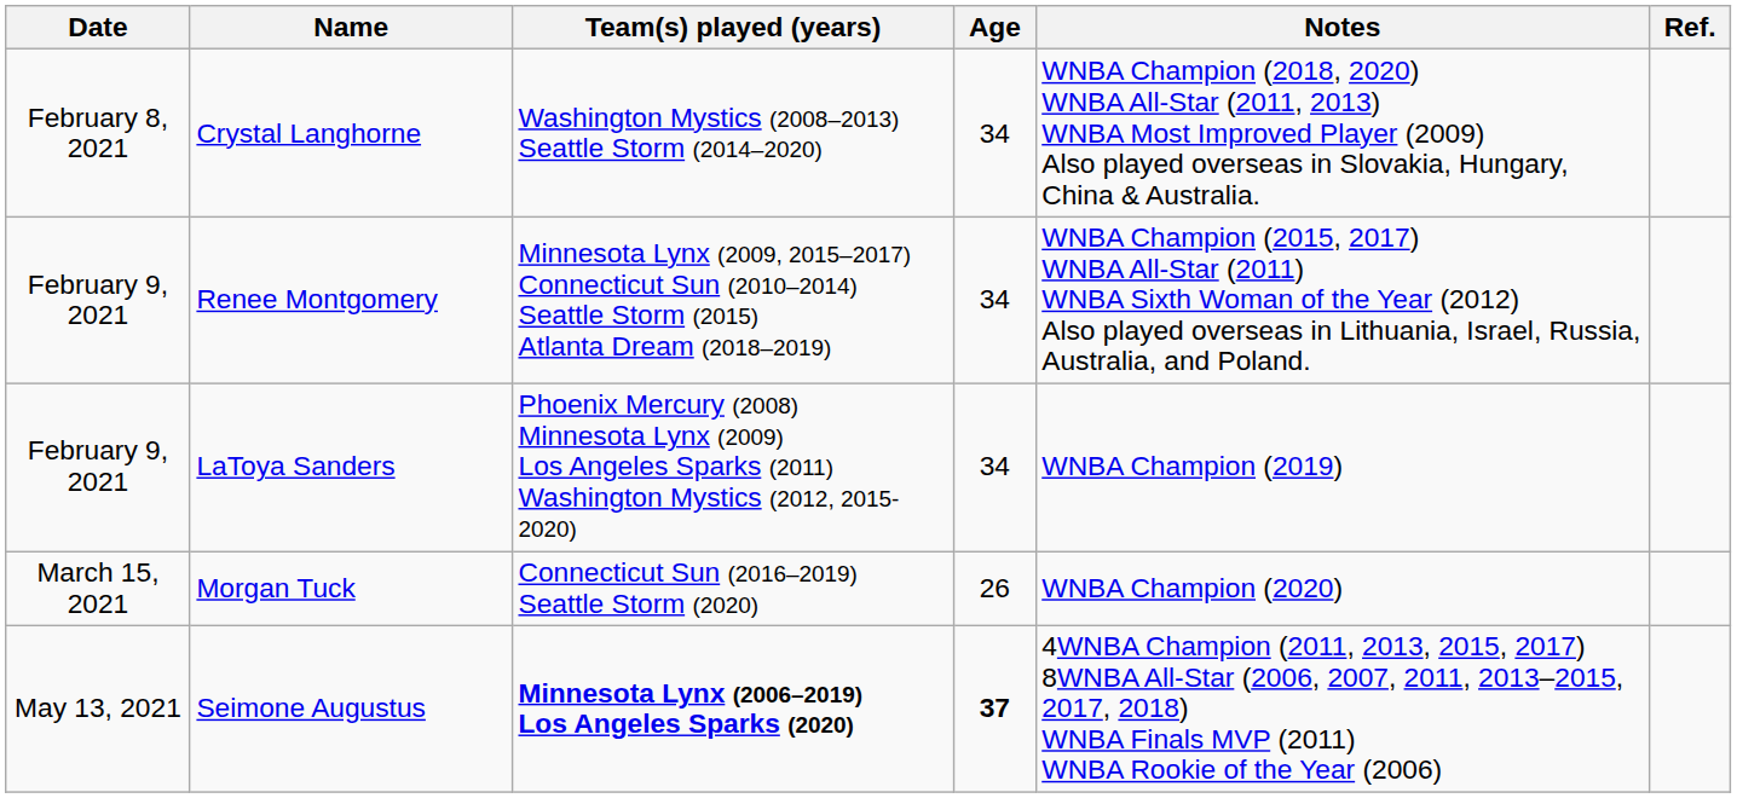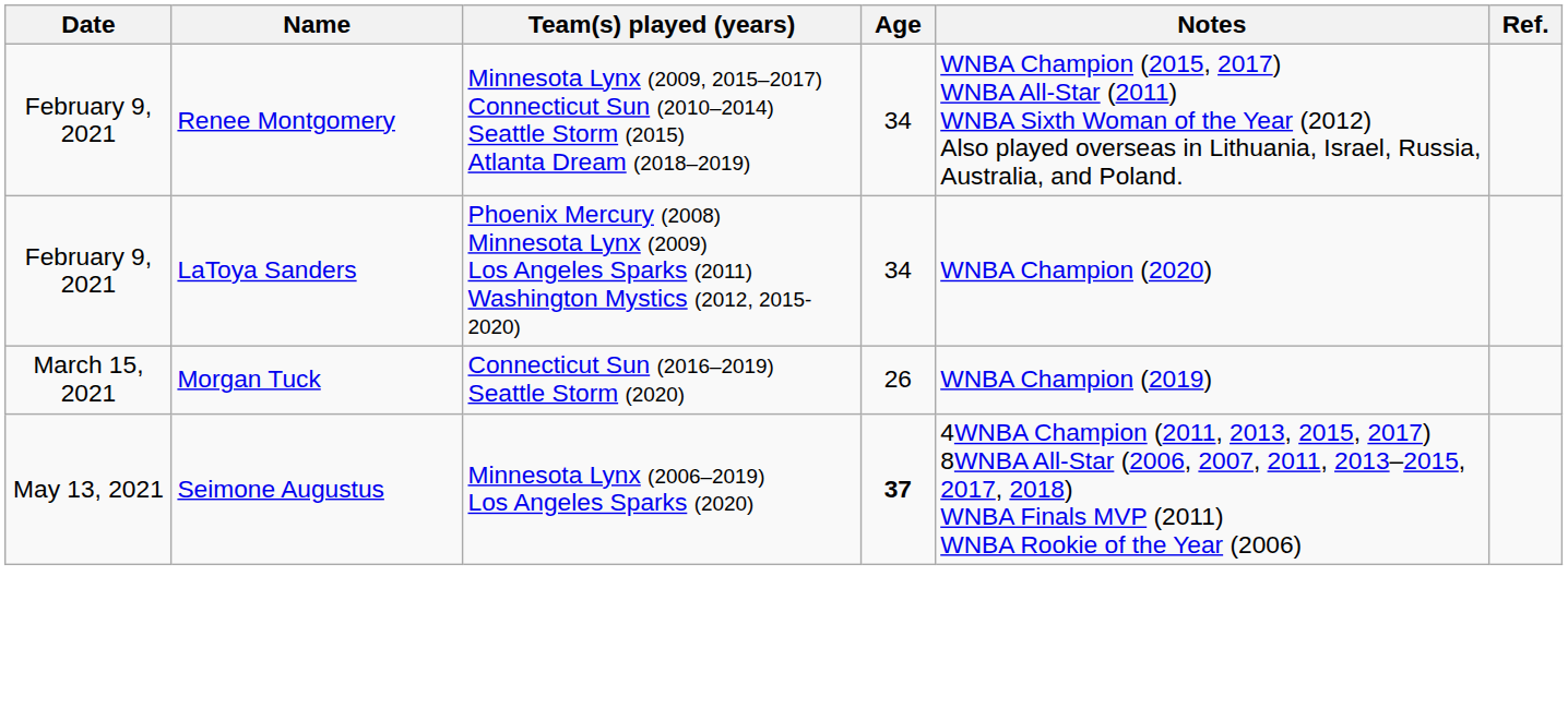- row: February 8, 2021 | Crystal Langhorne | Washington Mystics (2008–2013) Seattle Storm (2014–2020) | 34 | WNBA Champion (2018, 2020) WNBA All-Star (2011, 2013) WNBA Most Improved Player (2009) Also played overseas in Slovakia, Hungary, China & Australia.
LaToya Sanders | Notes: WNBA Champion (2019) -> WNBA Champion (2020)
Morgan Tuck | Notes: WNBA Champion (2020) -> WNBA Champion (2019)
Seimone Augustus | Team(s) played (years): bold -> normal
